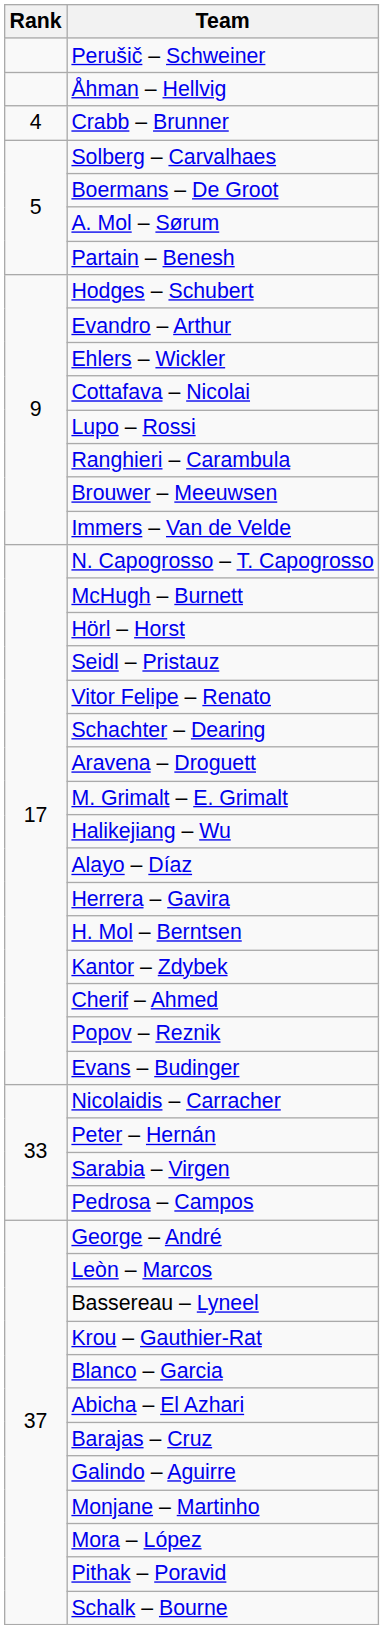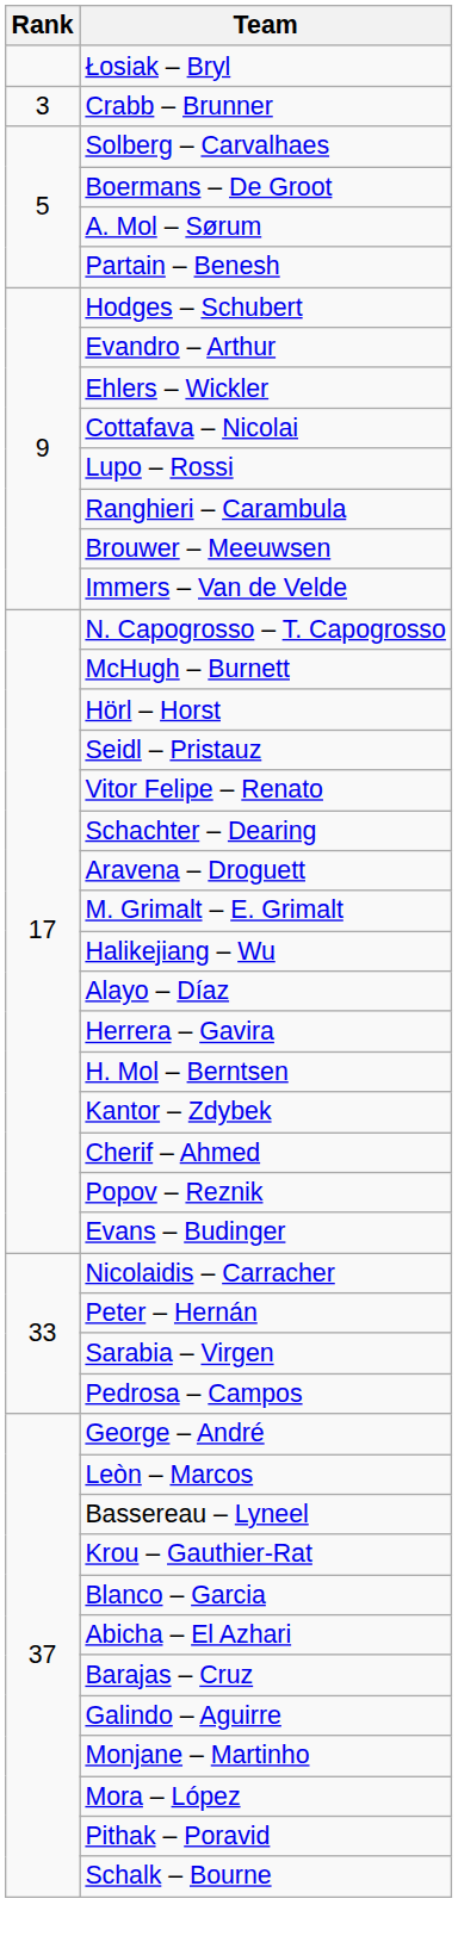- row: Perušič – Schweiner
- row: Åhman – Hellvig
+ row: Łosiak – Bryl
Crabb – Brunner | Rank: 4 -> 3
